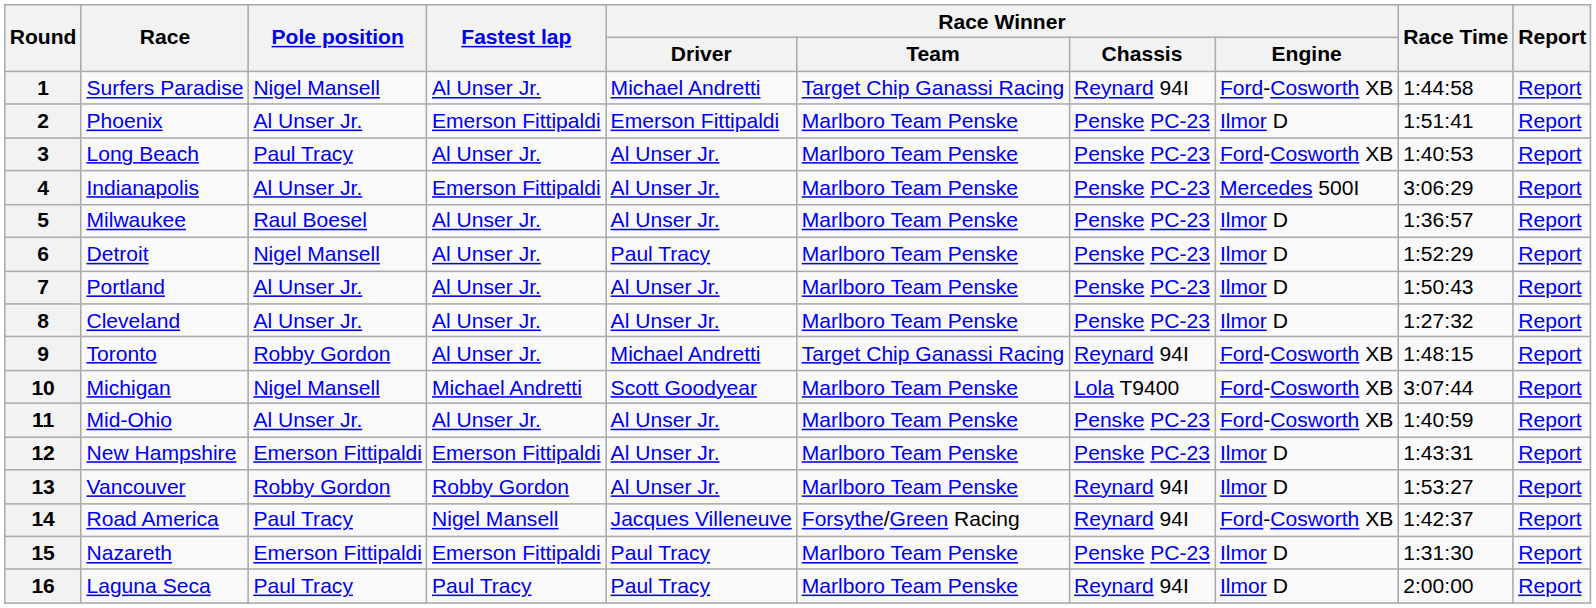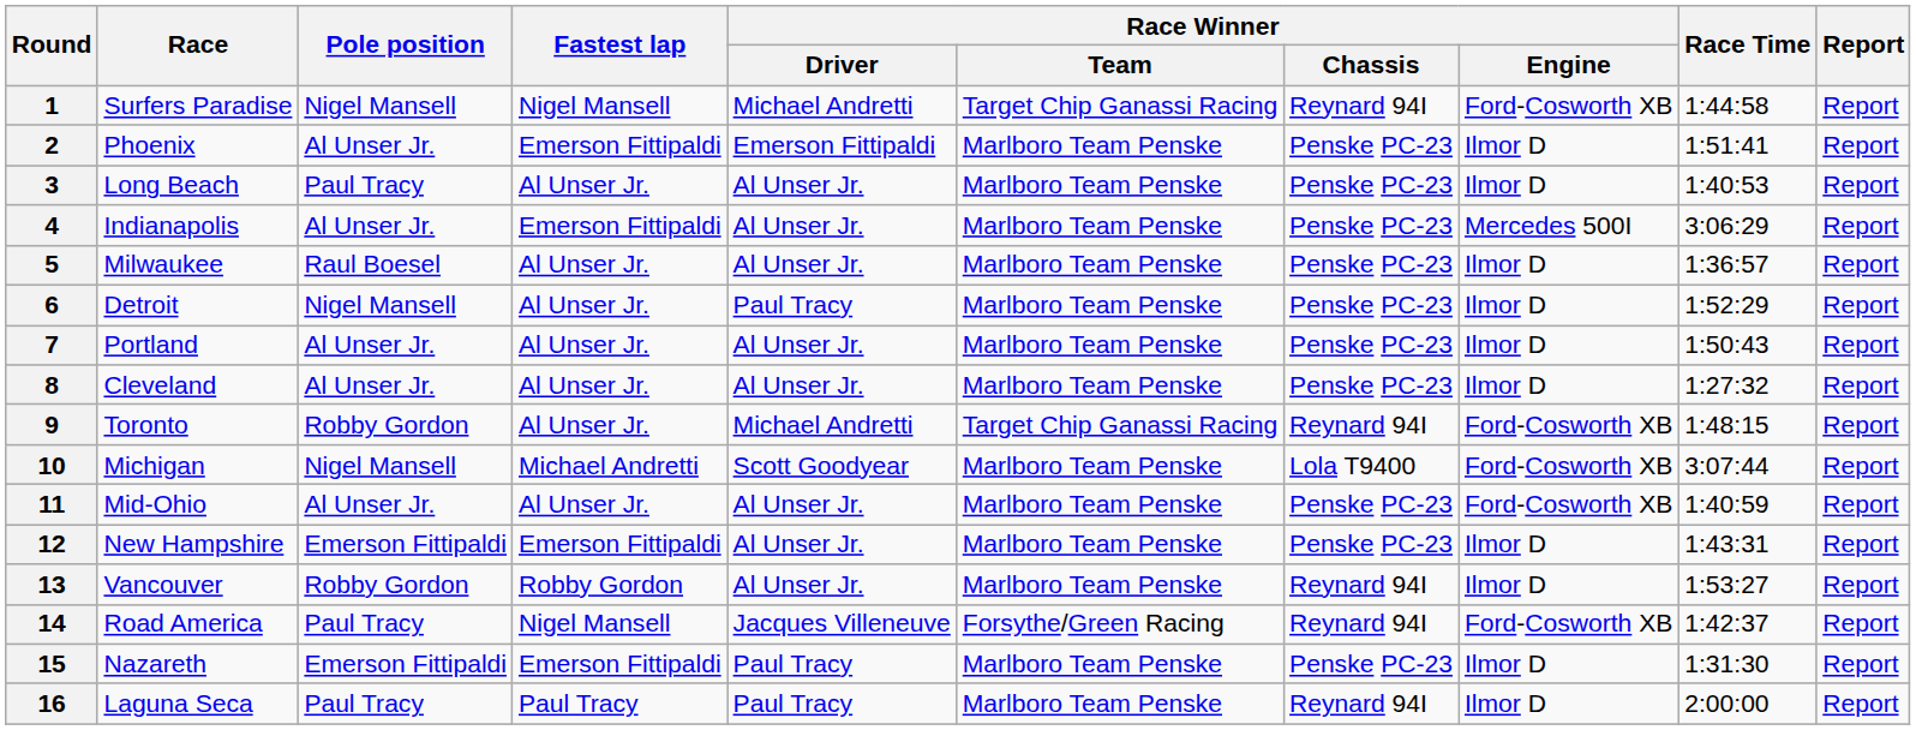1 | Fastest lap: Al Unser Jr. -> Nigel Mansell
3 | Race Winner / Engine: Ford-Cosworth XB -> Ilmor D
